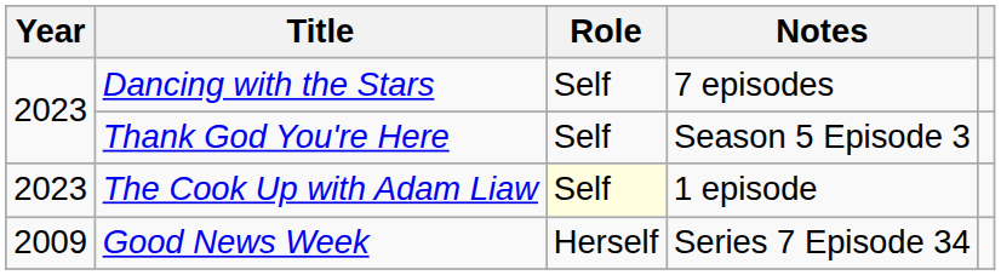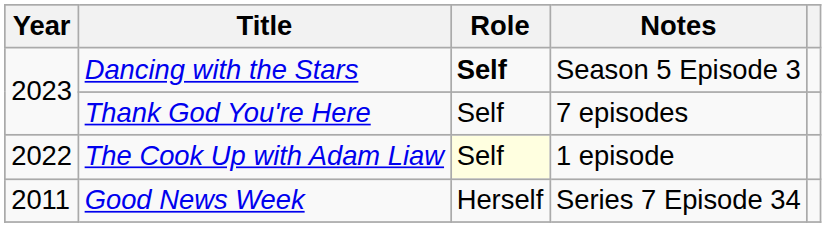Dancing with the Stars | Role: normal -> bold
Dancing with the Stars | Notes: 7 episodes -> Season 5 Episode 3
Thank God You're Here | Notes: Season 5 Episode 3 -> 7 episodes
The Cook Up with Adam Liaw | Year: 2023 -> 2022
Good News Week | Year: 2009 -> 2011
